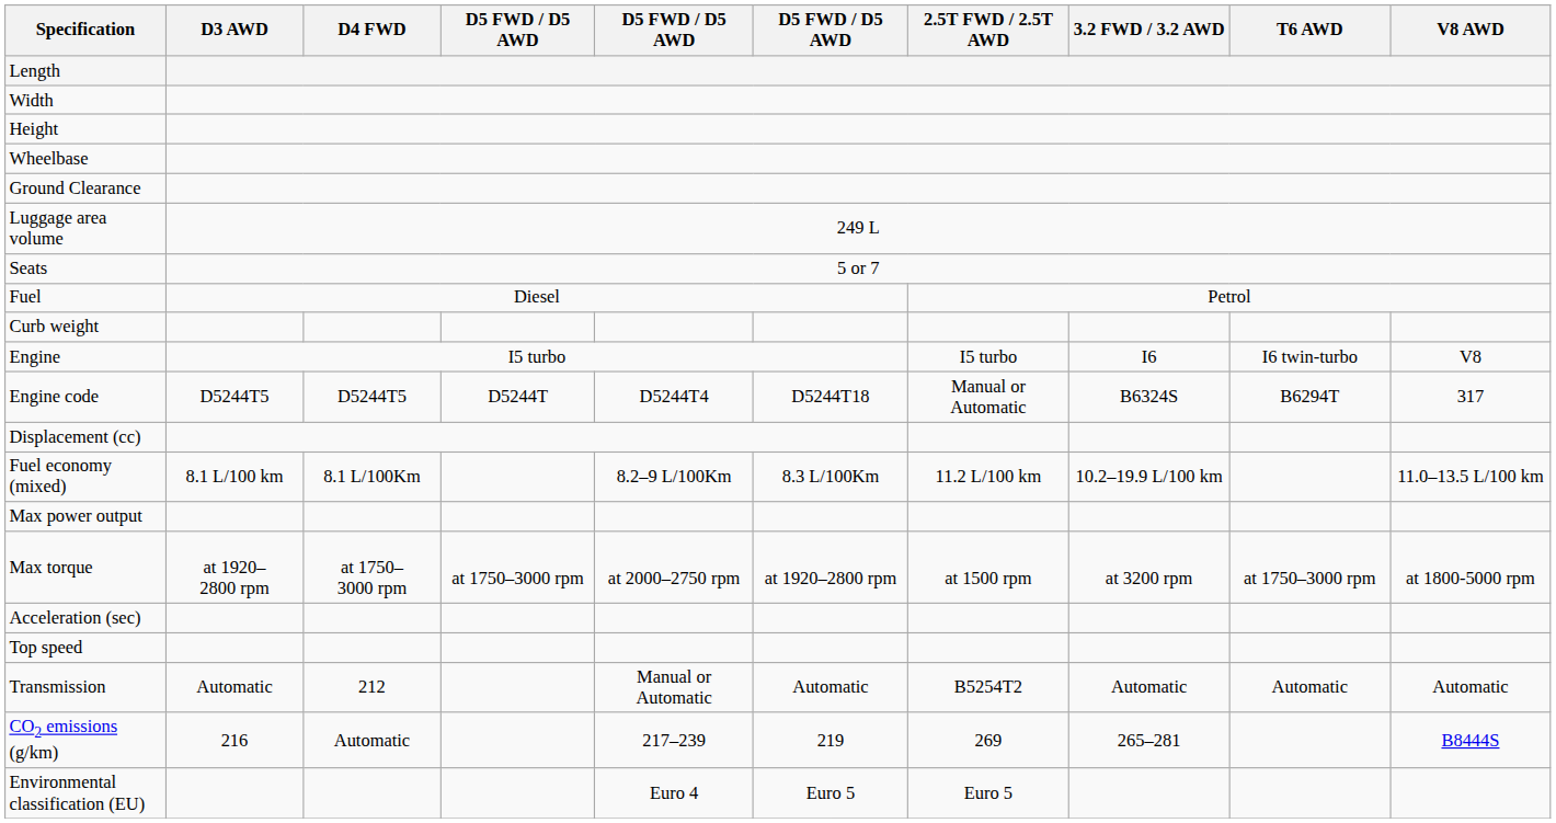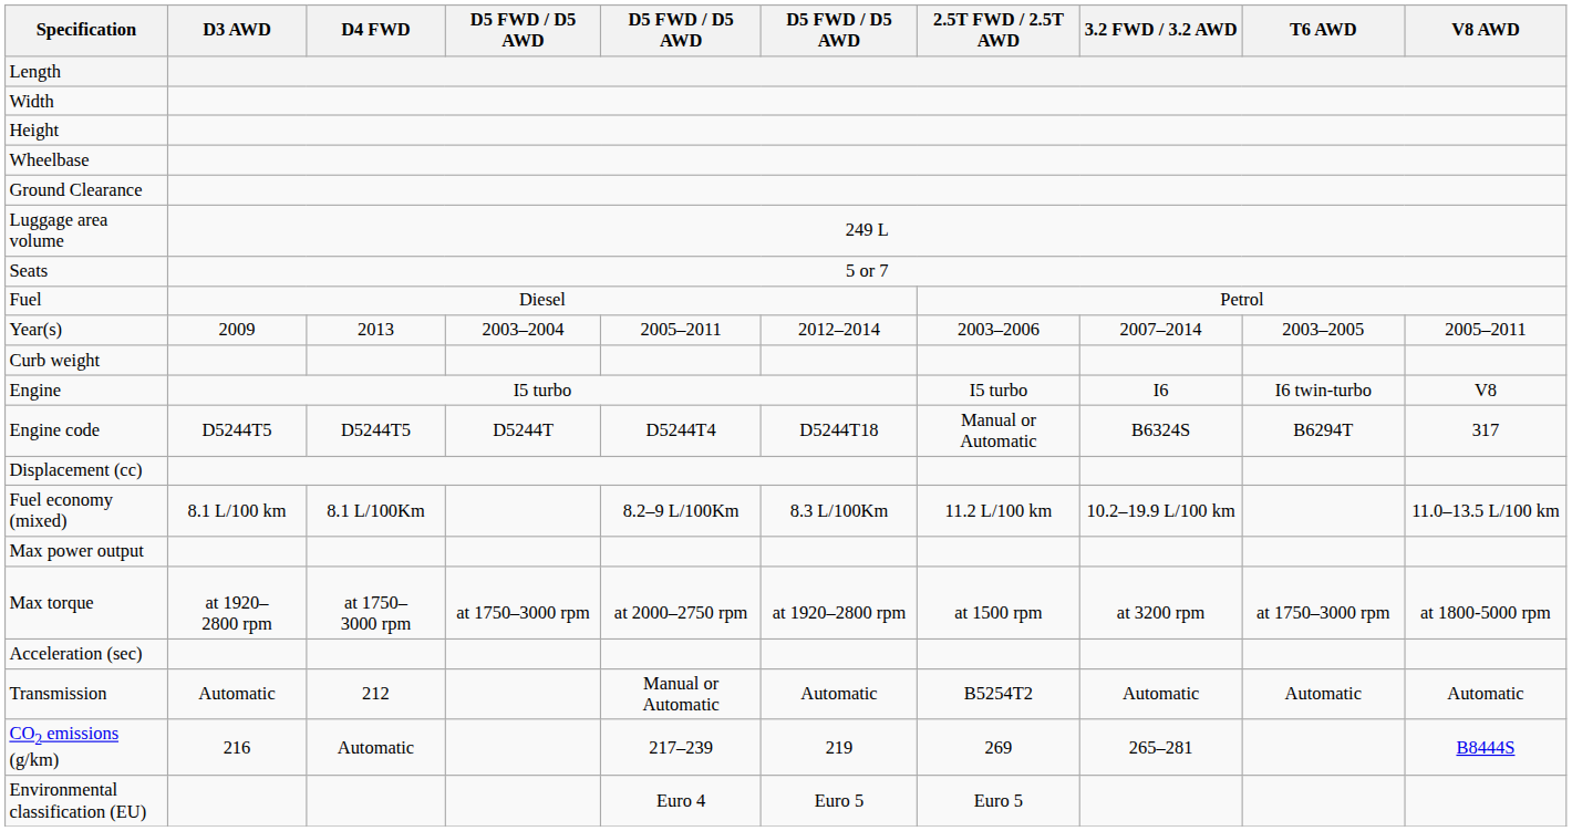+ row: Year(s) | 2009 | 2013 | 2003–2004 | 2005–2011 | 2012–2014 | 2003–2006 | 2007–2014 | 2003–2005 | 2005–2011
- row: Top speed
